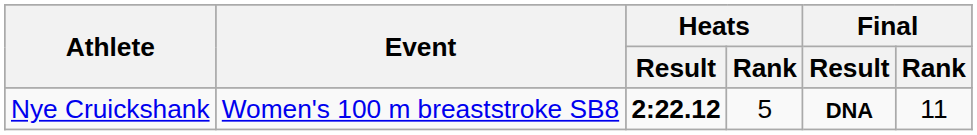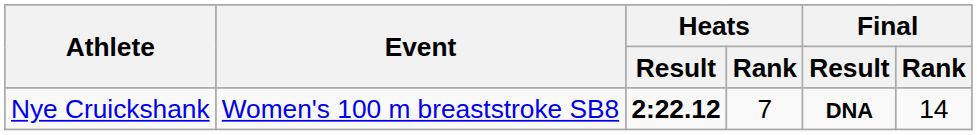Nye Cruickshank | Heats / Rank: 5 -> 7
Nye Cruickshank | Final / Rank: 11 -> 14
